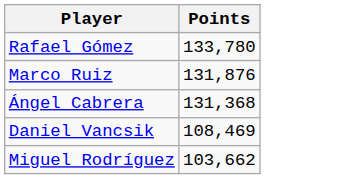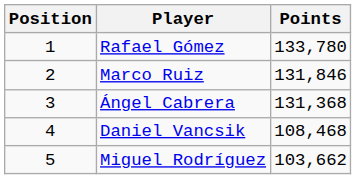+ column: Position | 1 | 2 | 3 | 4 | 5
Marco Ruiz | Points: 131,876 -> 131,846
Daniel Vancsik | Points: 108,469 -> 108,468
